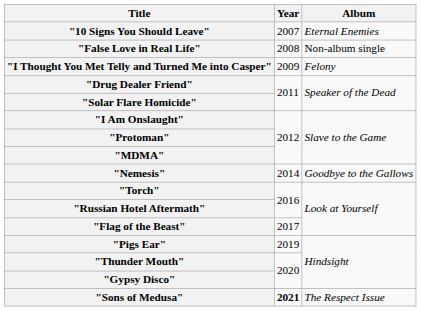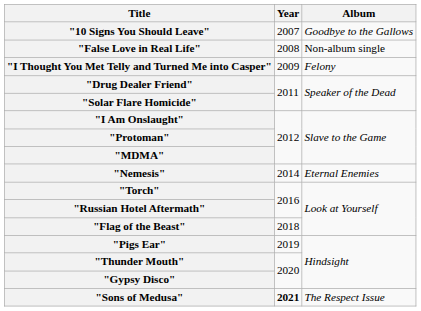"10 Signs You Should Leave" | Album: Eternal Enemies -> Goodbye to the Gallows
"Nemesis" | Album: Goodbye to the Gallows -> Eternal Enemies
"Flag of the Beast" | Year: 2017 -> 2018
